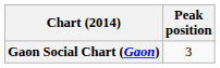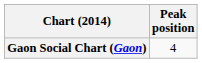Gaon Social Chart (Gaon) | Peak position: 3 -> 4
